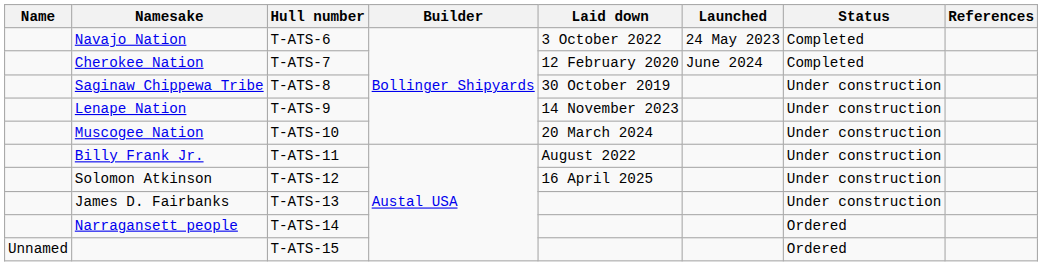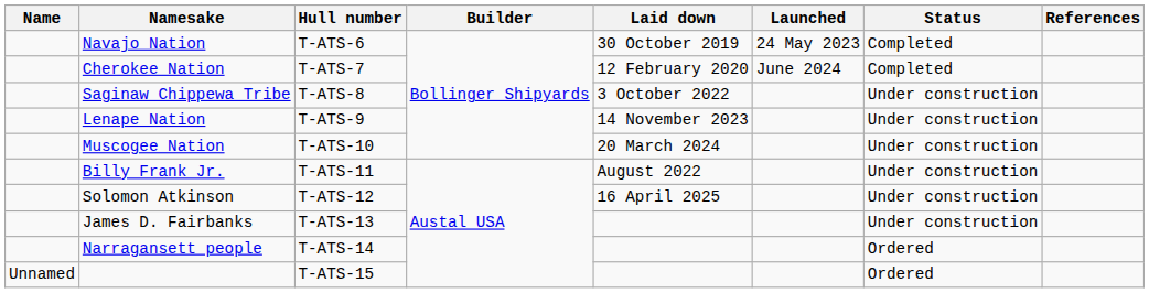Navajo Nation | Laid down: 3 October 2022 -> 30 October 2019
Saginaw Chippewa Tribe | Laid down: 30 October 2019 -> 3 October 2022
